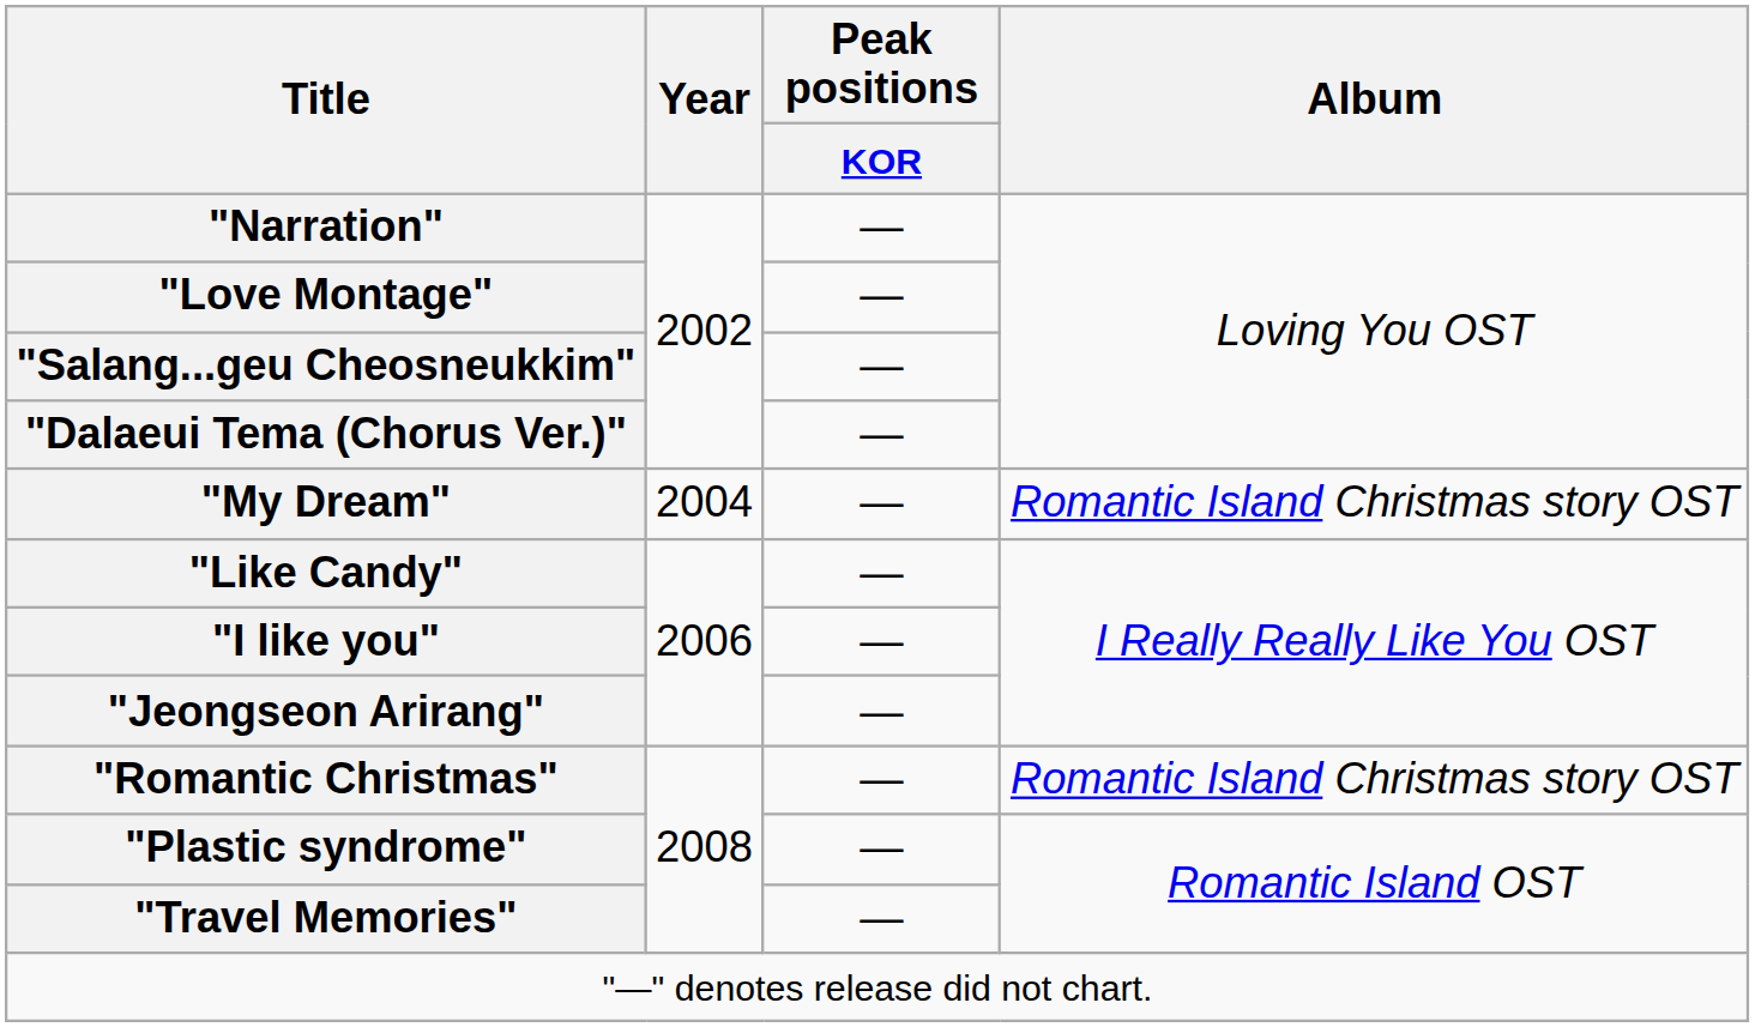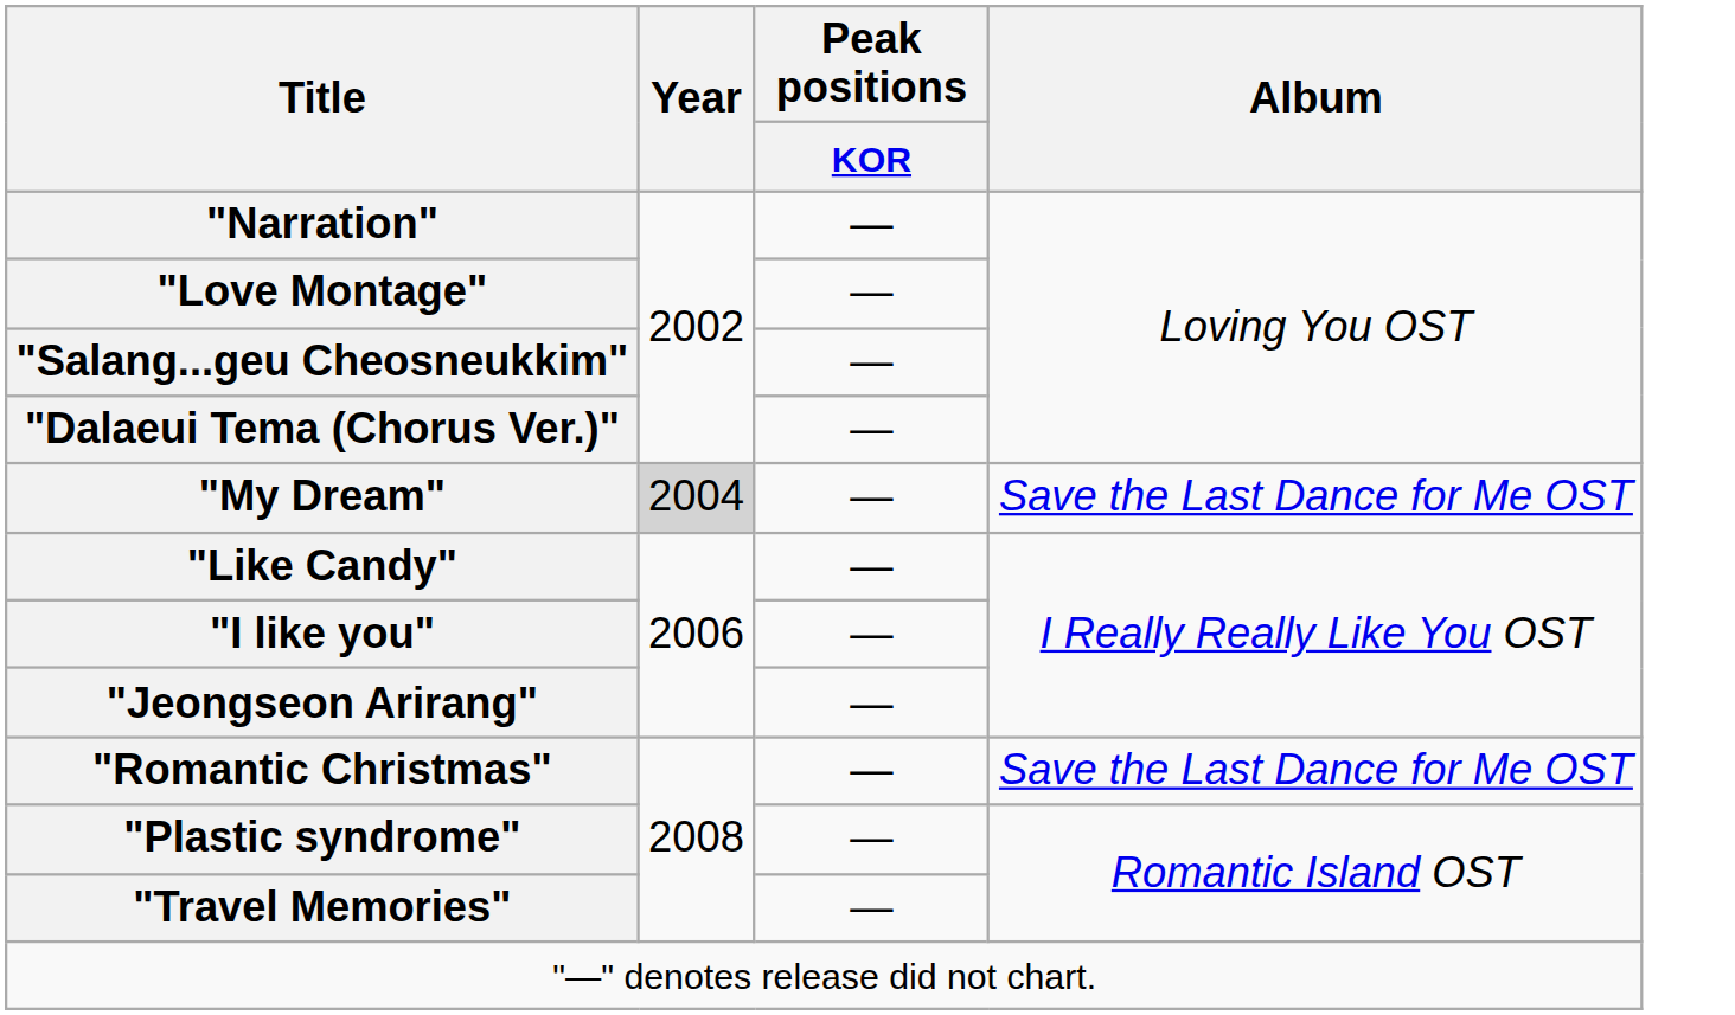"My Dream" | Year: no background -> lightgrey background
"My Dream" | Album: Romantic Island Christmas story OST -> Save the Last Dance for Me OST
"Romantic Christmas" | Album: Romantic Island Christmas story OST -> Save the Last Dance for Me OST
